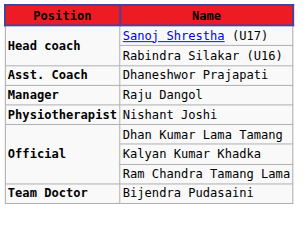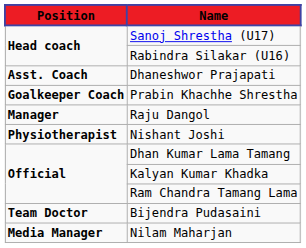+ row: Goalkeeper Coach | Prabin Khachhe Shrestha
+ row: Media Manager | Nilam Maharjan
